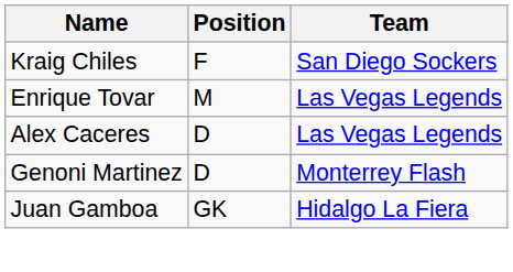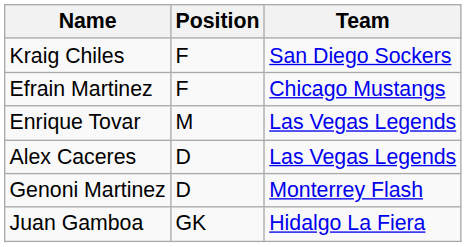+ row: Efrain Martinez | F | Chicago Mustangs
